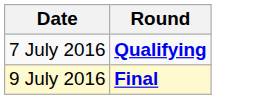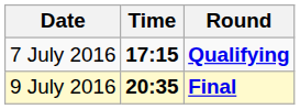+ column: Time | 17:15 | 20:35
